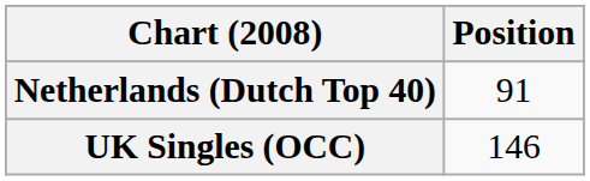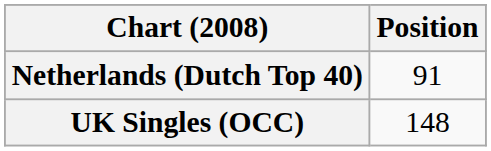UK Singles (OCC) | Position: 146 -> 148
